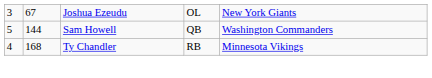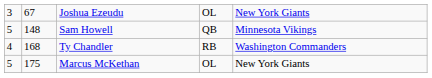Sam Howell | column 2: 144 -> 148
Sam Howell | column 5: Washington Commanders -> Minnesota Vikings
Ty Chandler | column 5: Minnesota Vikings -> Washington Commanders
+ row: 5 | 175 | Marcus McKethan | OL | New York Giants
